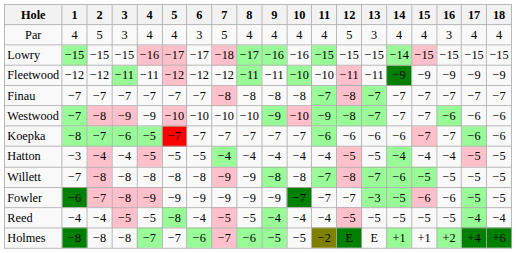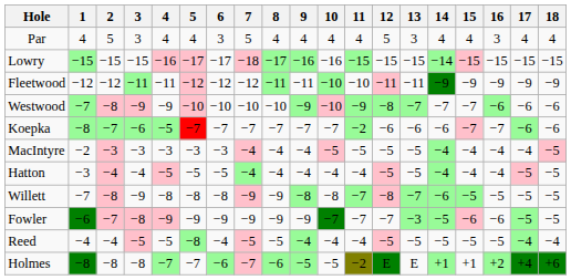- row: Finau | −7 | −7 | −7 | −7 | −7 | −7 | −8 | −8 | −8 | −8 | −7 | −8 | −7 | −7 | −7 | −7 | −7 | −7
Koepka | 11: −6 -> −2
+ row: MacIntyre | −2 | −3 | −3 | −3 | −3 | −3 | −4 | −4 | −4 | −5 | −5 | −5 | −5 | −4 | −4 | −4 | −4 | −5
Willett | 3: −8 -> −9
